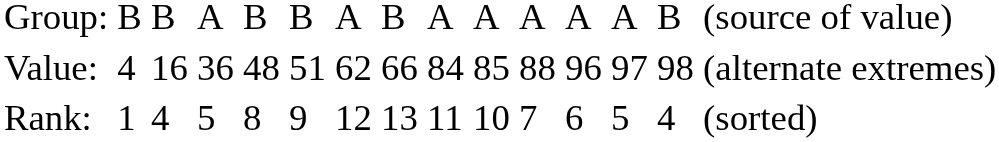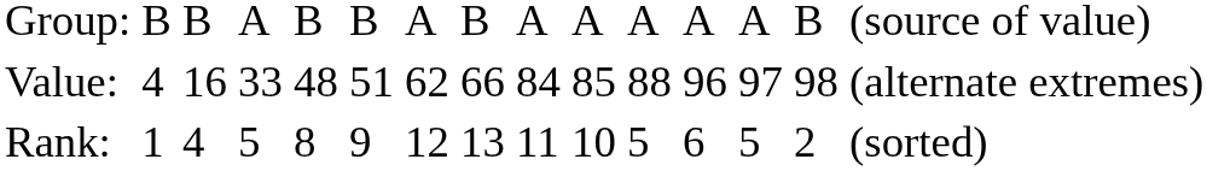Value: | column 4: 36 -> 33
Rank: | column 11: 7 -> 5
Rank: | column 14: 4 -> 2
